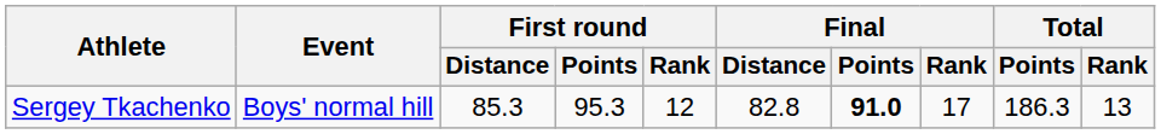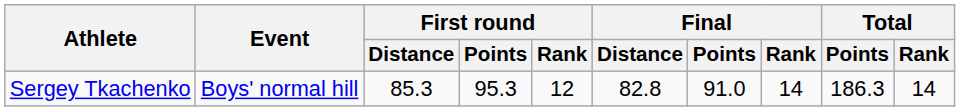Sergey Tkachenko | Final / Points: bold -> normal
Sergey Tkachenko | Final / Rank: 17 -> 14
Sergey Tkachenko | Total / Rank: 13 -> 14
